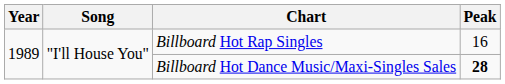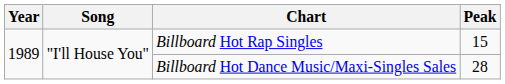Billboard Hot Rap Singles | Peak: 16 -> 15
Billboard Hot Dance Music/Maxi-Singles Sales | Peak: bold -> normal
